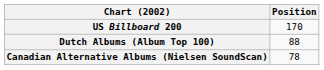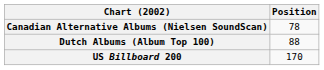rows swapped: Canadian Alternative Albums (Nielsen SoundScan) <-> US Billboard 200
